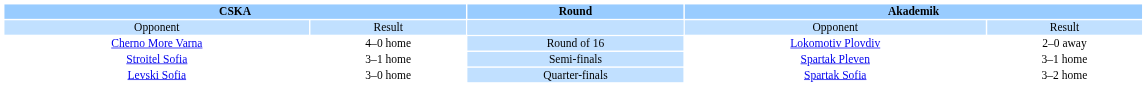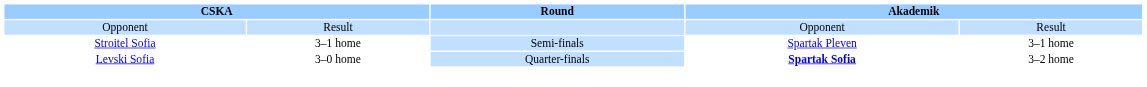- row: Cherno More Varna | 4–0 home | Round of 16 | Lokomotiv Plovdiv | 2–0 away
Levski Sofia | column 4: normal -> bold
